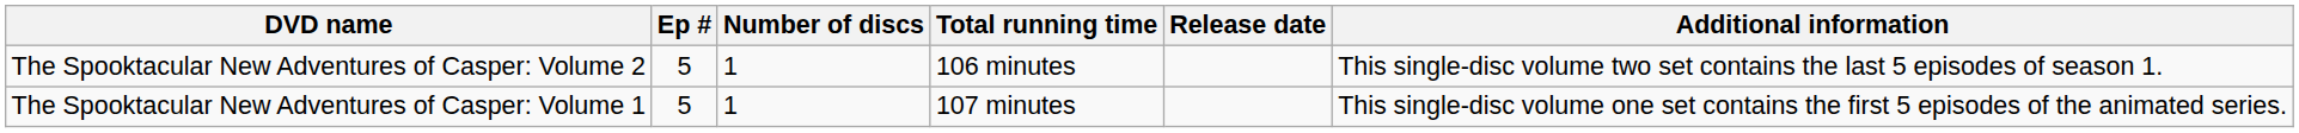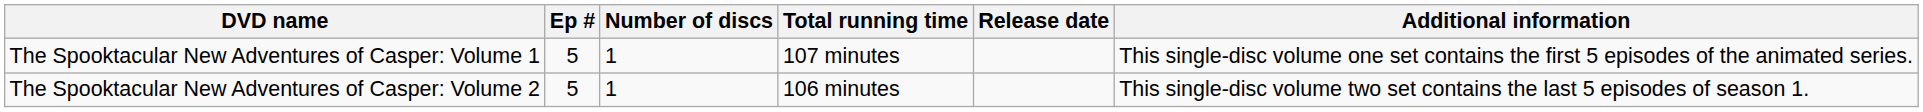rows swapped: The Spooktacular New Adventures of Casper: Volume 1 <-> The Spooktacular New Adventures of Casper: Volume 2
